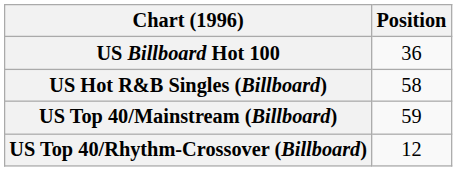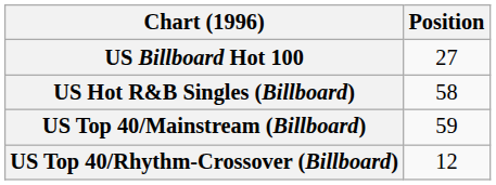US Billboard Hot 100 | Position: 36 -> 27
